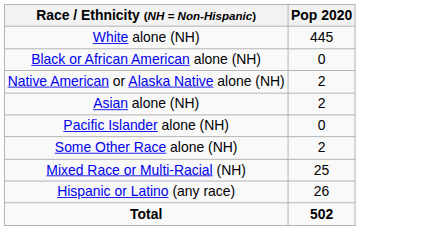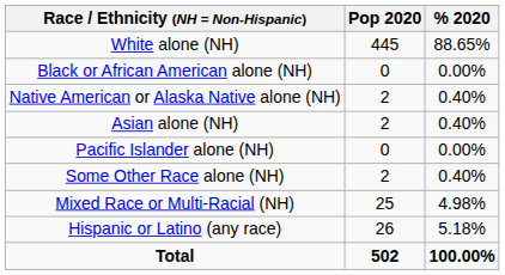+ column: % 2020 | 88.65% | 0.00% | 0.40% | 0.40% | 0.00% | 0.40% | 4.98% | 5.18% | 100.00%
